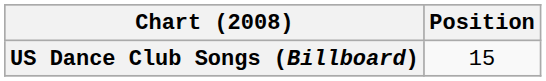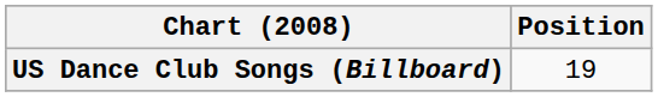US Dance Club Songs (Billboard) | Position: 15 -> 19
